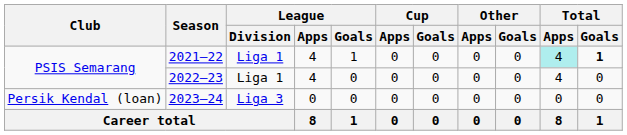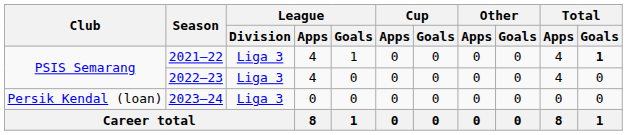2021–22 | League / Division: Liga 1 -> Liga 3
2021–22 | Total / Apps: paleturquoise background -> no background
2022–23 | League / Division: Liga 1 -> Liga 3
